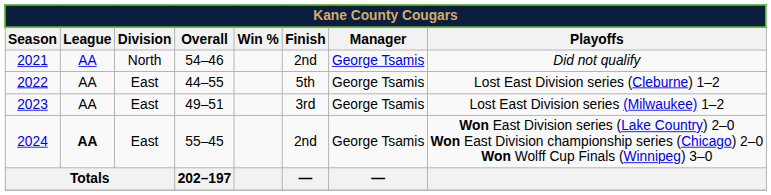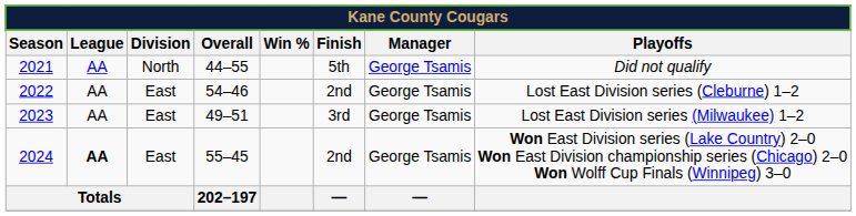2021 | Overall: 54–46 -> 44–55
2021 | Finish: 2nd -> 5th
2022 | Overall: 44–55 -> 54–46
2022 | Finish: 5th -> 2nd
